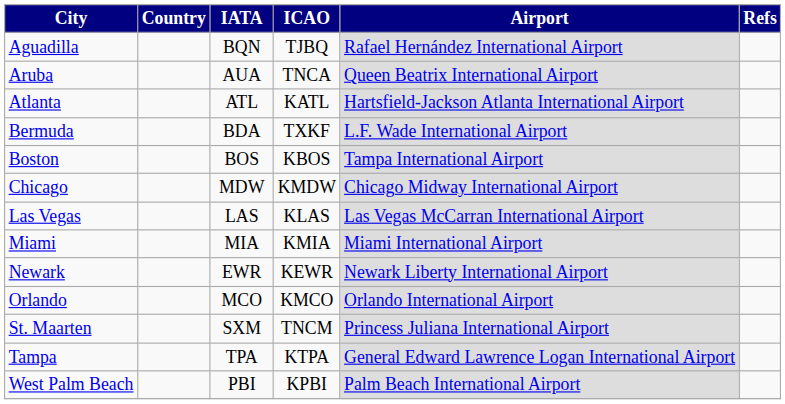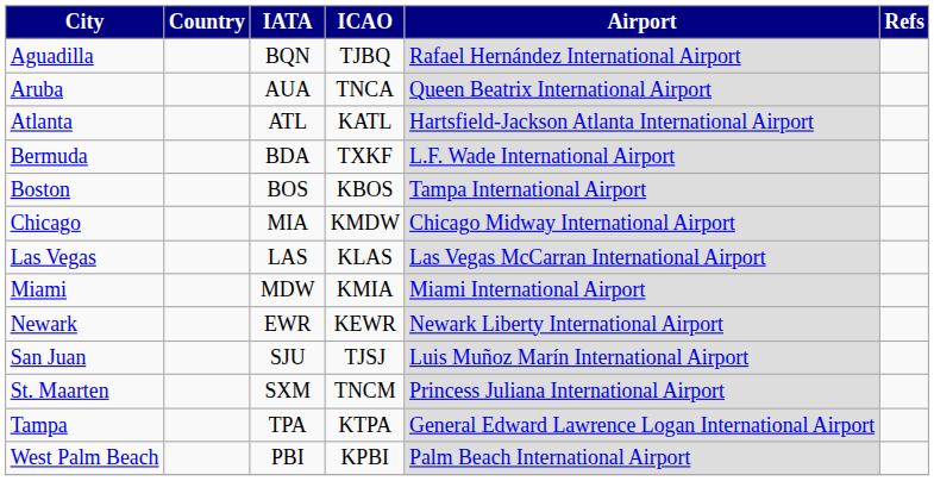Chicago | IATA: MDW -> MIA
Miami | IATA: MIA -> MDW
- row: Orlando | MCO | KMCO | Orlando International Airport
+ row: San Juan | SJU | TJSJ | Luis Muñoz Marín International Airport
